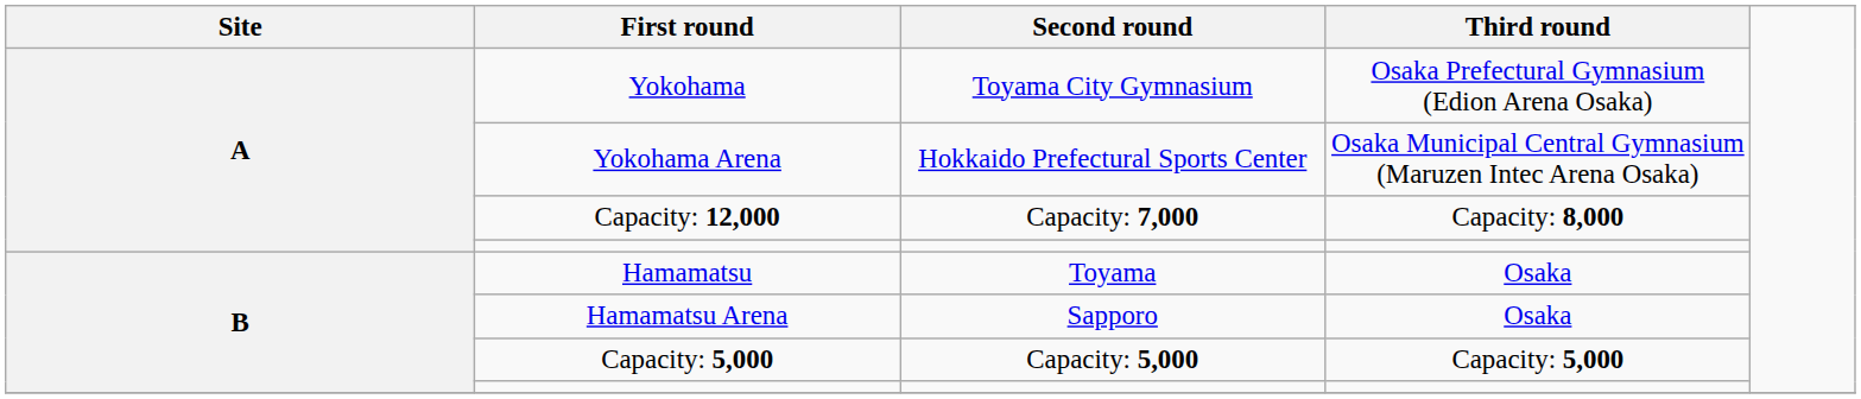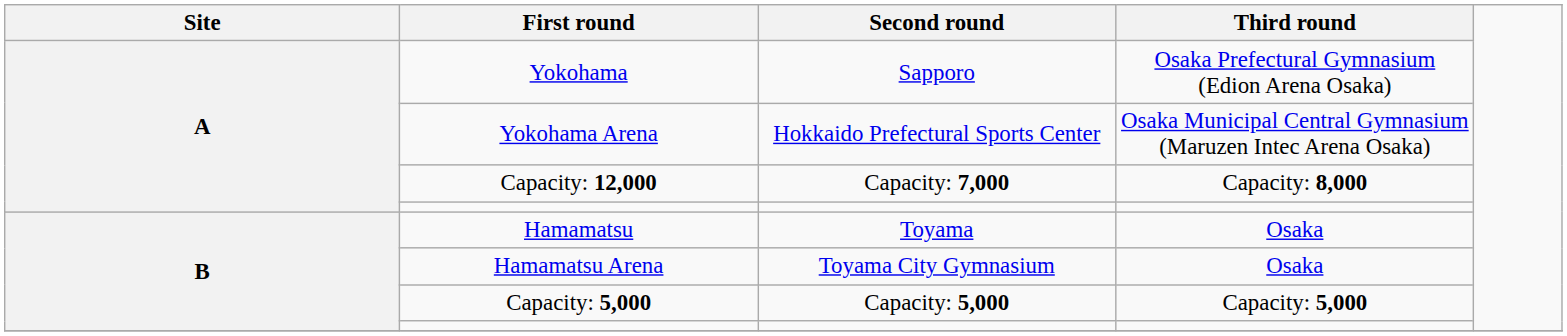Yokohama | Second round: Toyama City Gymnasium -> Sapporo
Hamamatsu Arena | Second round: Sapporo -> Toyama City Gymnasium
